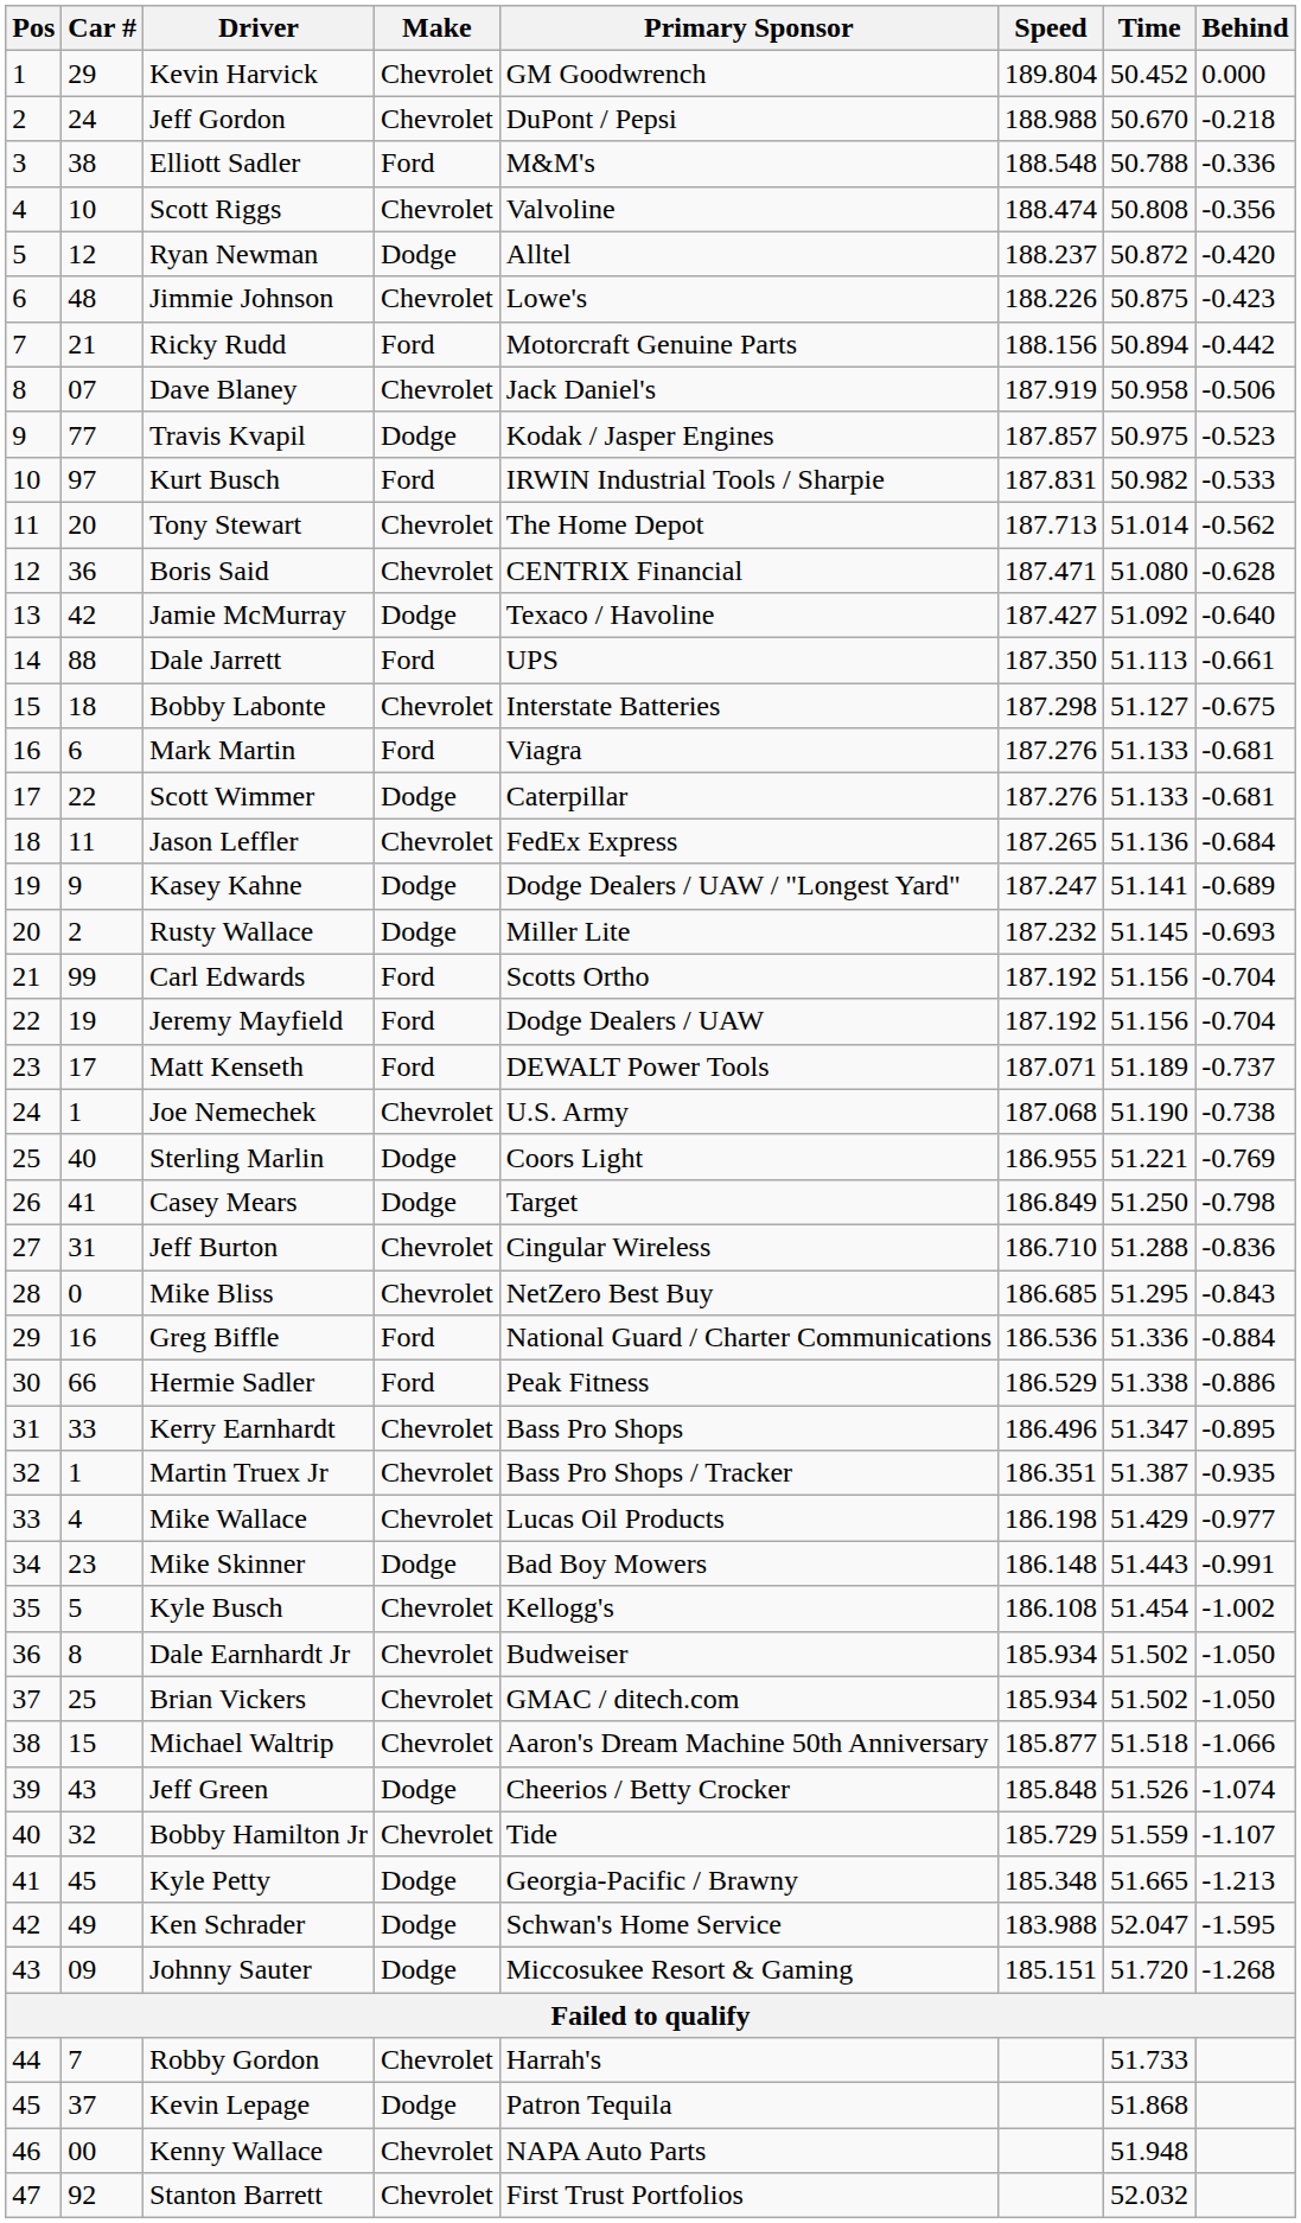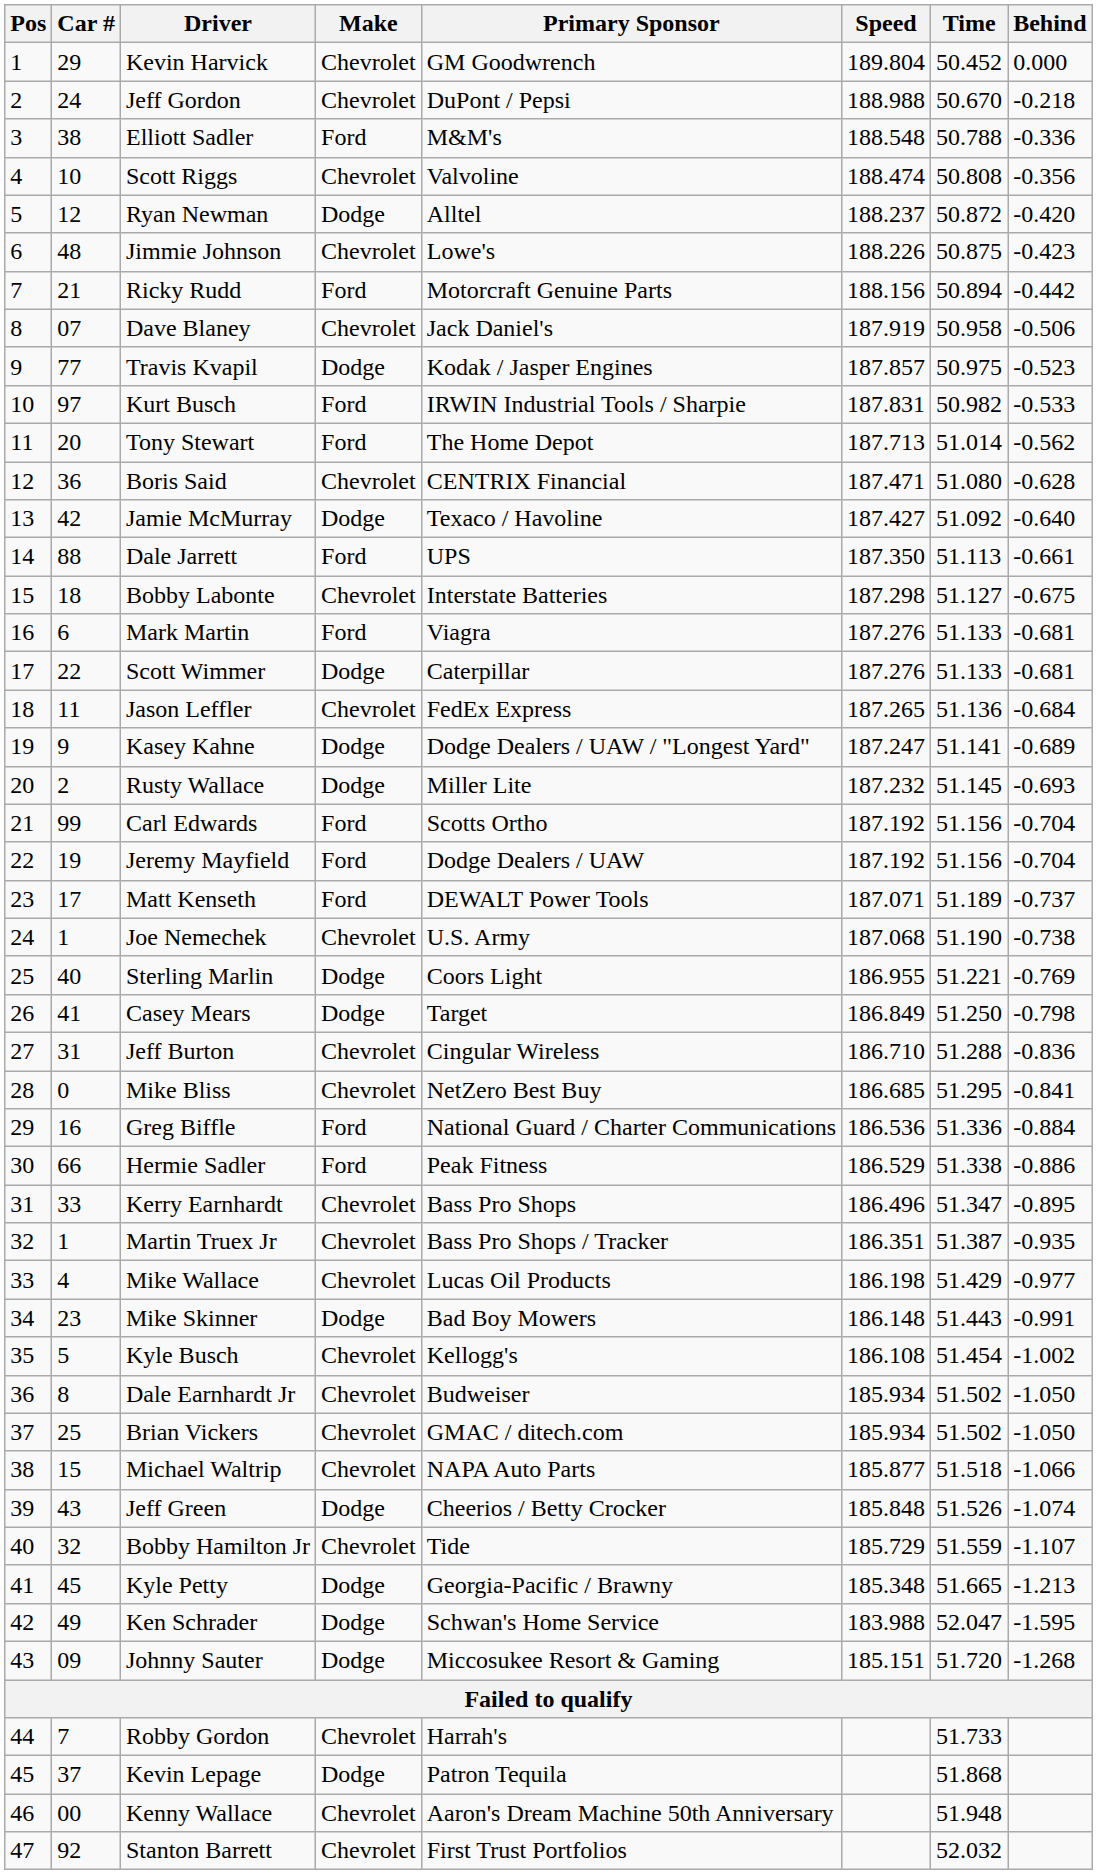Tony Stewart | Make: Chevrolet -> Ford
Mike Bliss | Behind: -0.843 -> -0.841
Michael Waltrip | Primary Sponsor: Aaron's Dream Machine 50th Anniversary -> NAPA Auto Parts
Kenny Wallace | Primary Sponsor: NAPA Auto Parts -> Aaron's Dream Machine 50th Anniversary
